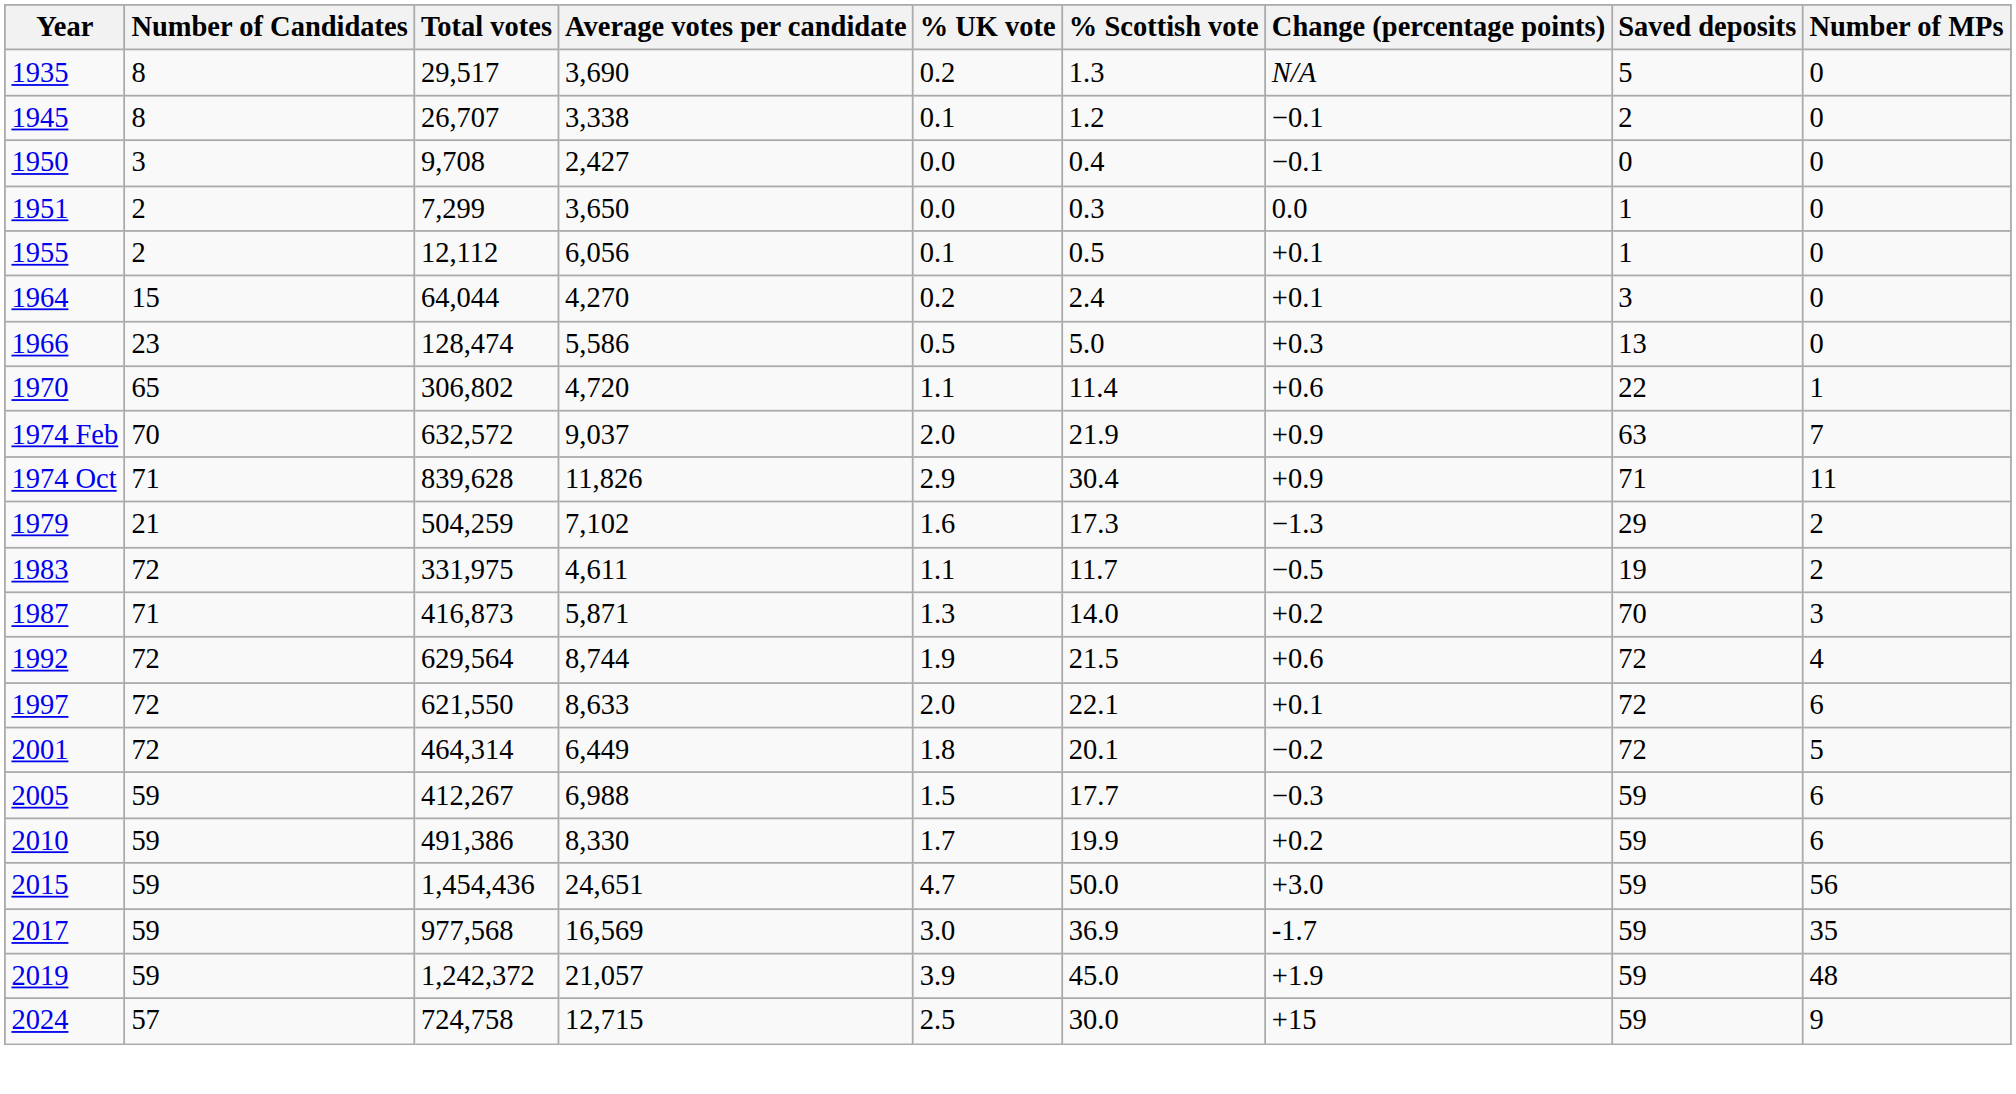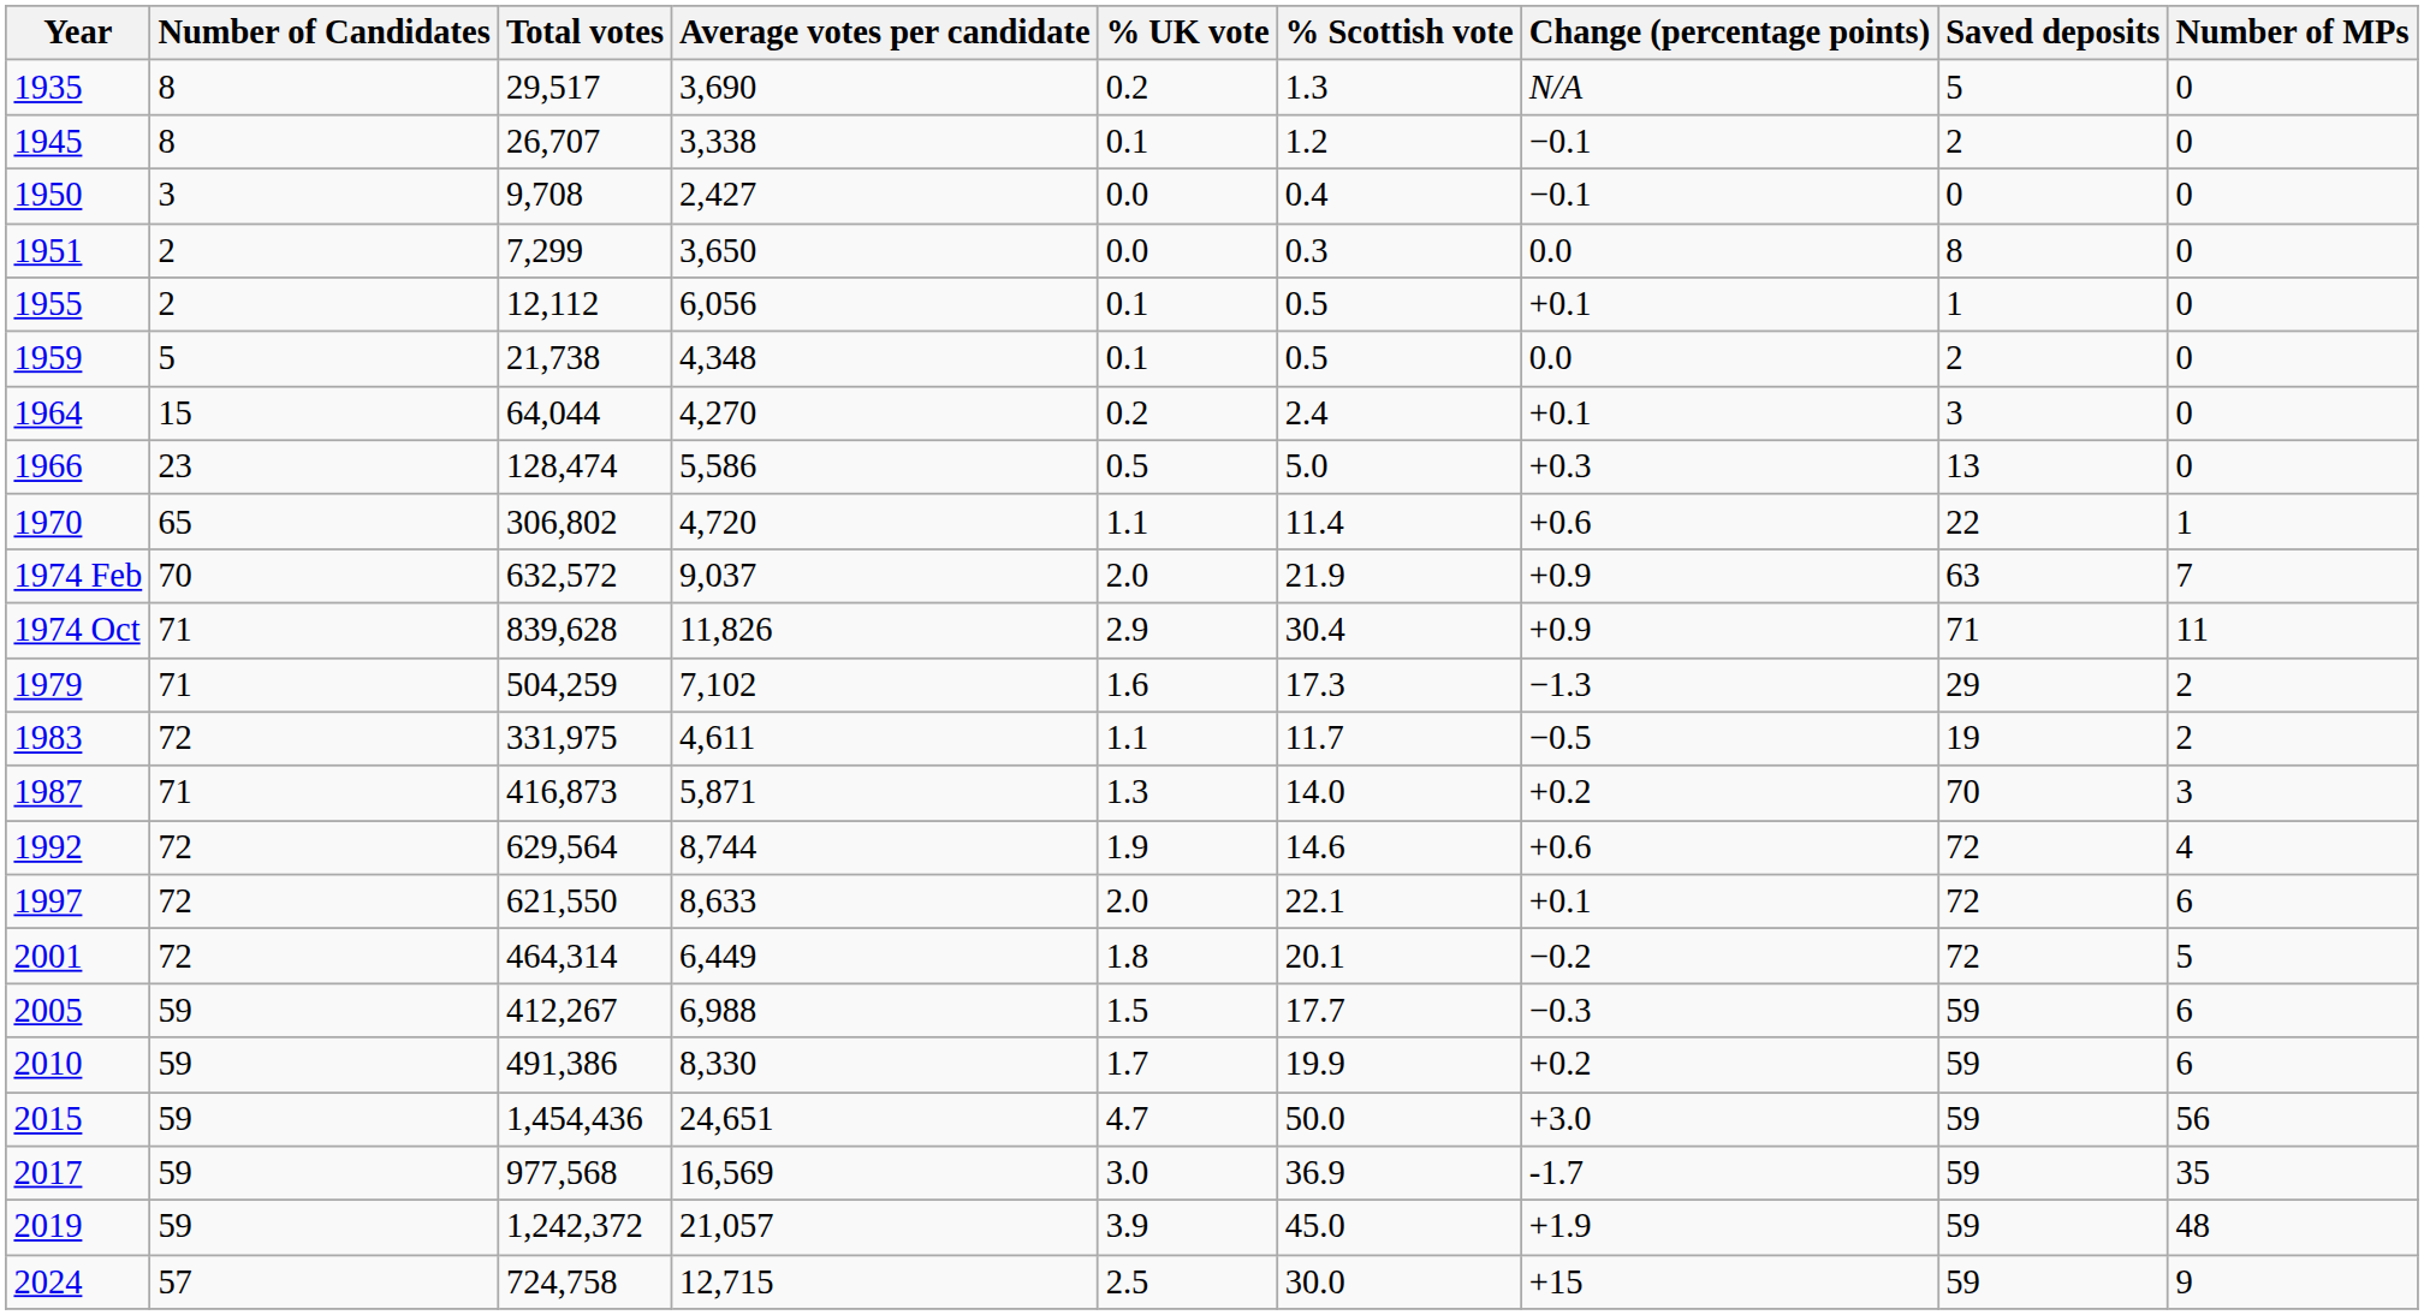1951 | Saved deposits: 1 -> 8
+ row: 1959 | 5 | 21,738 | 4,348 | 0.1 | 0.5 | 0.0 | 2 | 0
1979 | Number of Candidates: 21 -> 71
1992 | % Scottish vote: 21.5 -> 14.6
